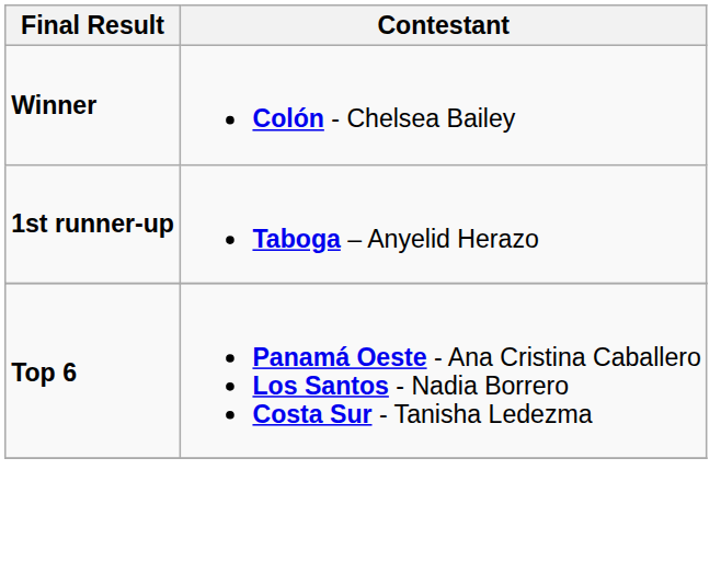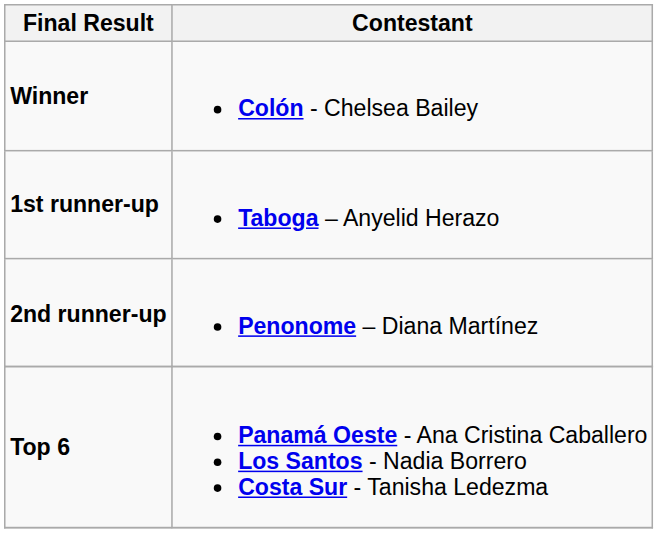+ row: 2nd runner-up | Penonome – Diana Martínez
